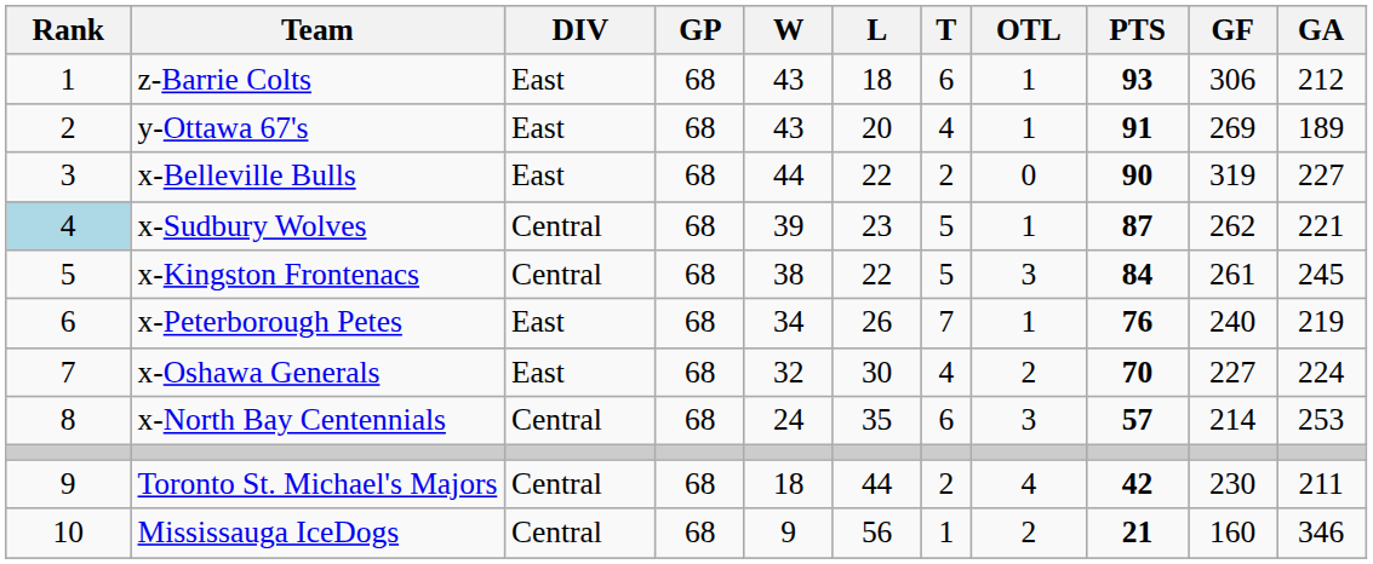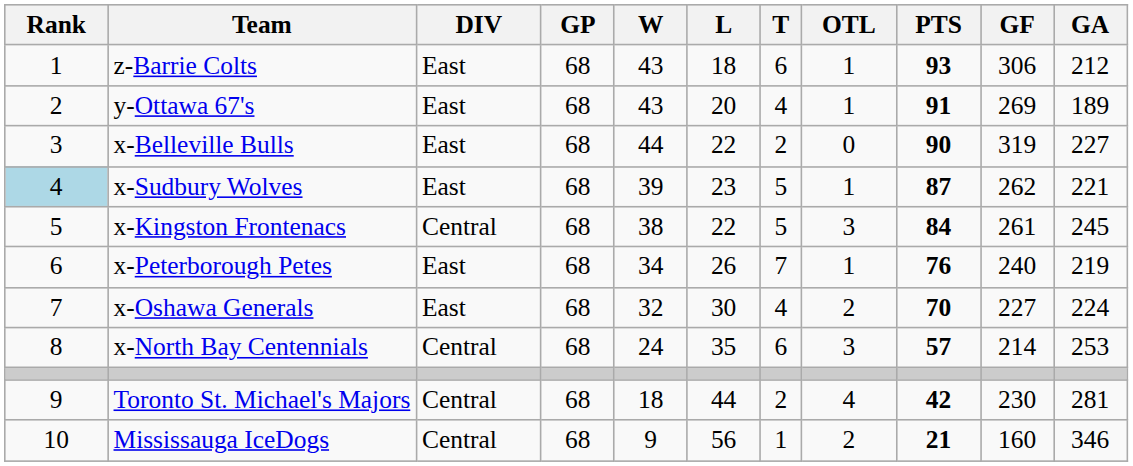x-Sudbury Wolves | DIV: Central -> East
Toronto St. Michael's Majors | GA: 211 -> 281
